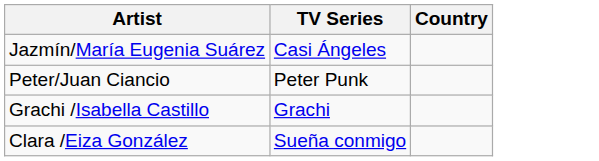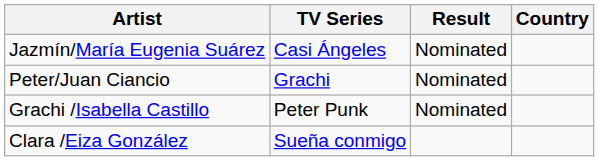+ column: Result | Nominated | Nominated | Nominated
Peter/Juan Ciancio | TV Series: Peter Punk -> Grachi
Grachi /Isabella Castillo | TV Series: Grachi -> Peter Punk
